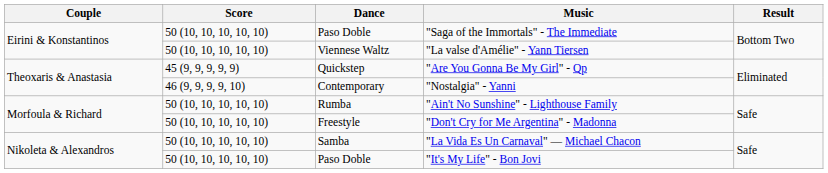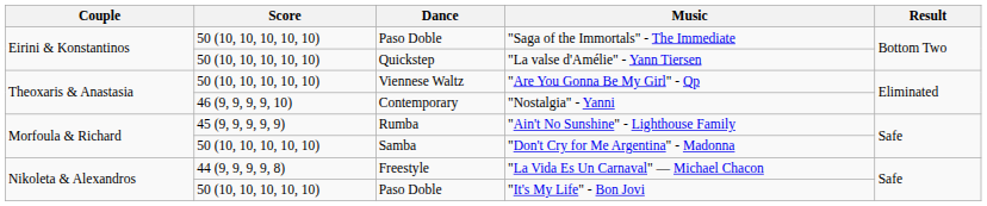"La valse d'Amélie" - Yann Tiersen | Dance: Viennese Waltz -> Quickstep
"Are You Gonna Be My Girl" - Qp | Score: 45 (9, 9, 9, 9, 9) -> 50 (10, 10, 10, 10, 10)
"Are You Gonna Be My Girl" - Qp | Dance: Quickstep -> Viennese Waltz
"Ain't No Sunshine" - Lighthouse Family | Score: 50 (10, 10, 10, 10, 10) -> 45 (9, 9, 9, 9, 9)
"Don't Cry for Me Argentina" - Madonna | Dance: Freestyle -> Samba
"La Vida Es Un Carnaval" — Michael Chacon | Score: 50 (10, 10, 10, 10, 10) -> 44 (9, 9, 9, 9, 8)
"La Vida Es Un Carnaval" — Michael Chacon | Dance: Samba -> Freestyle
